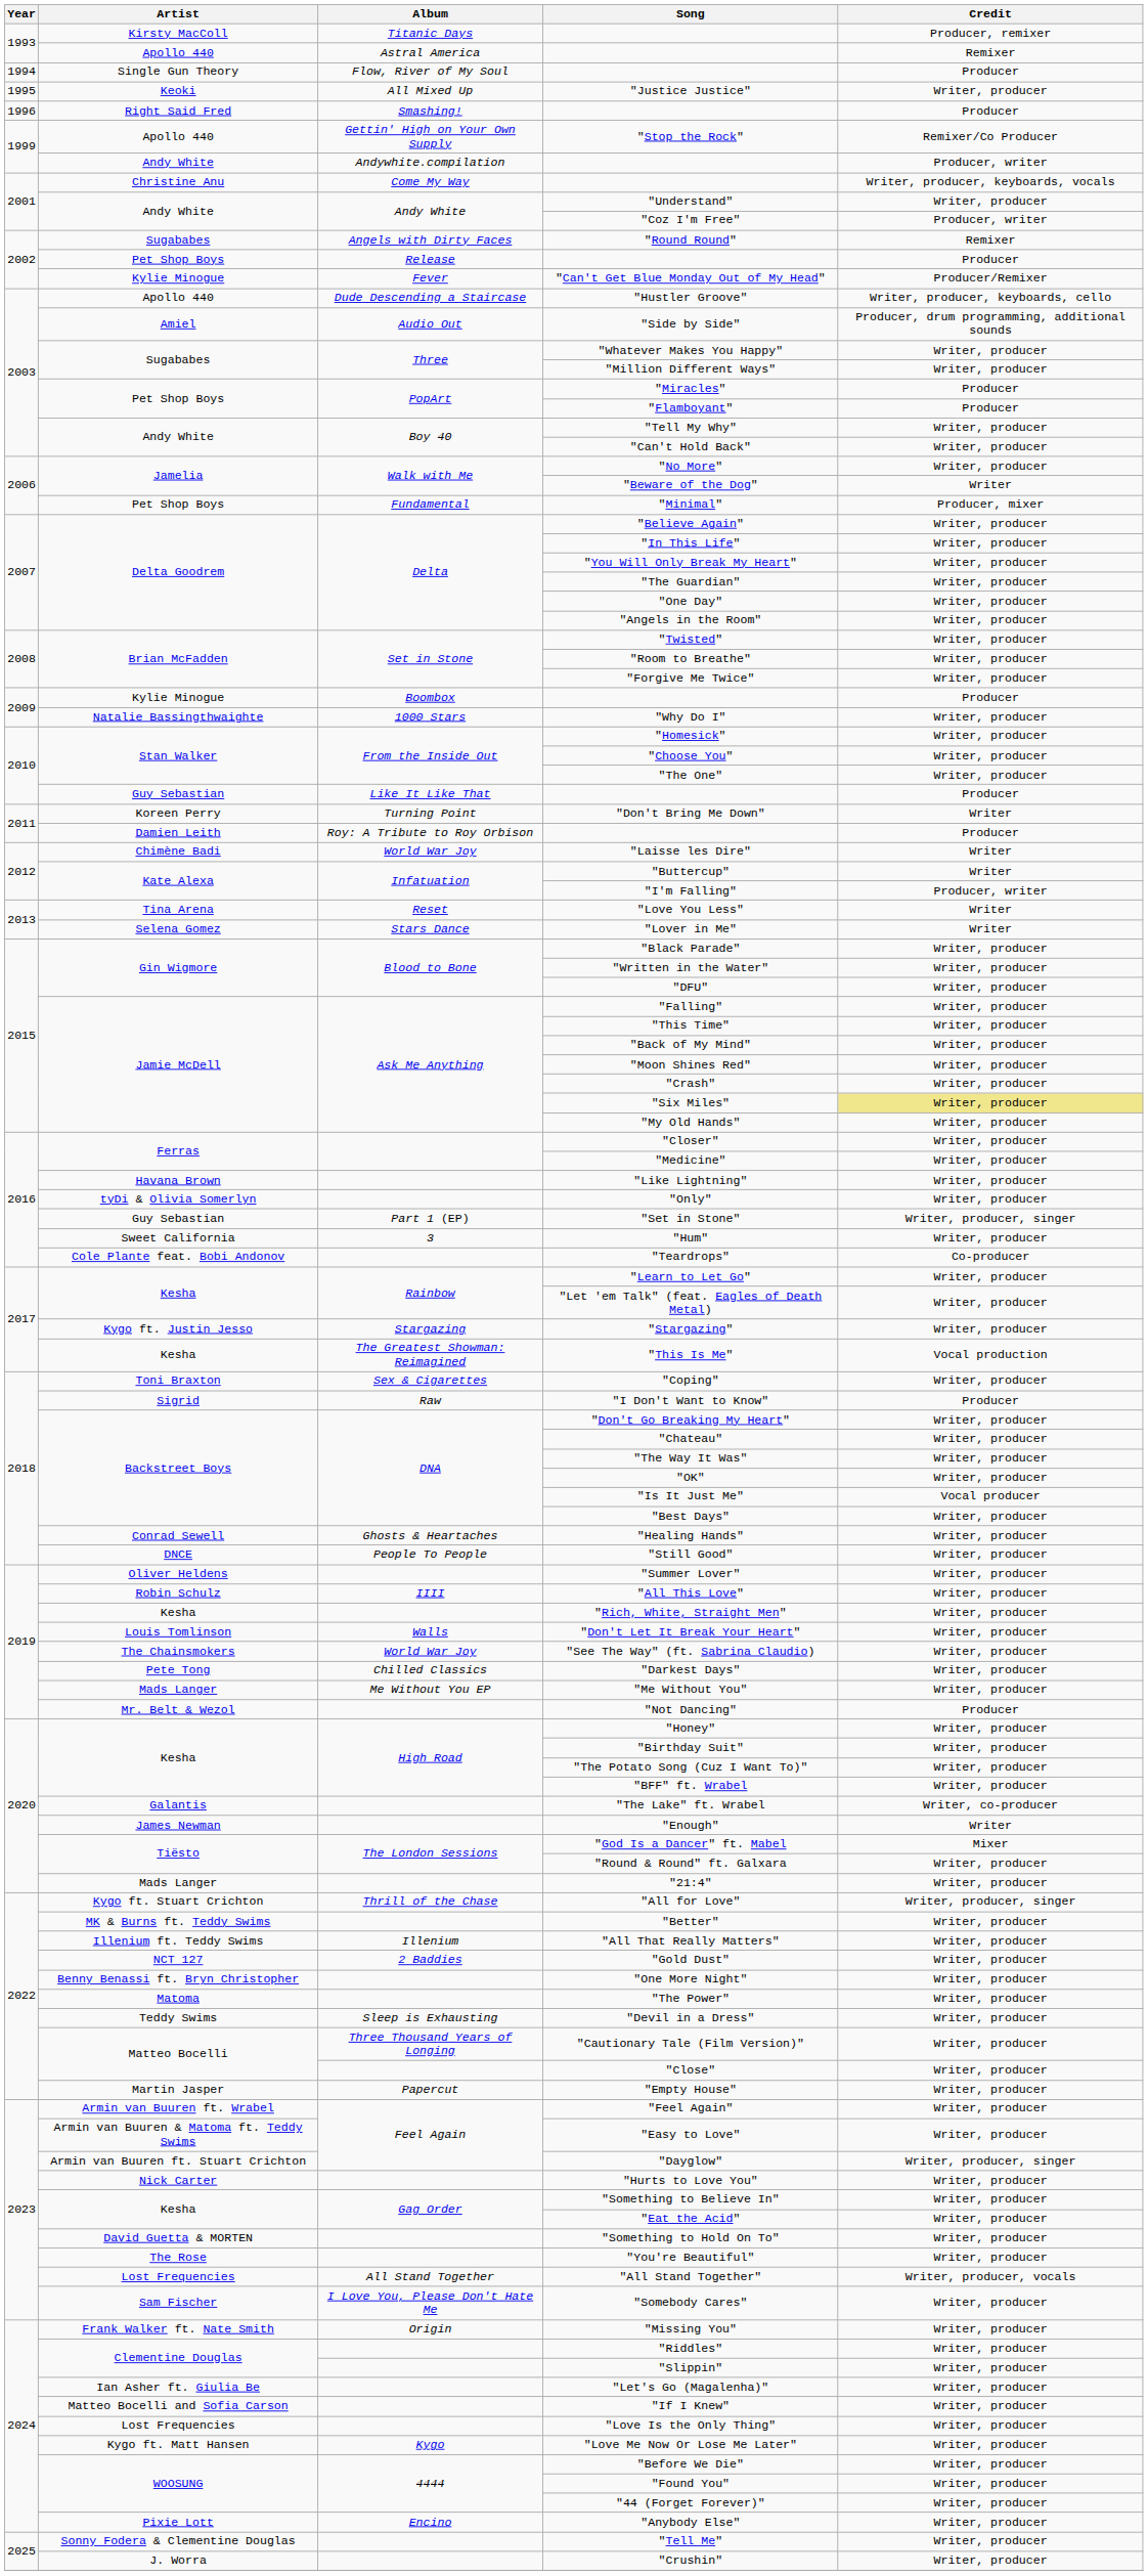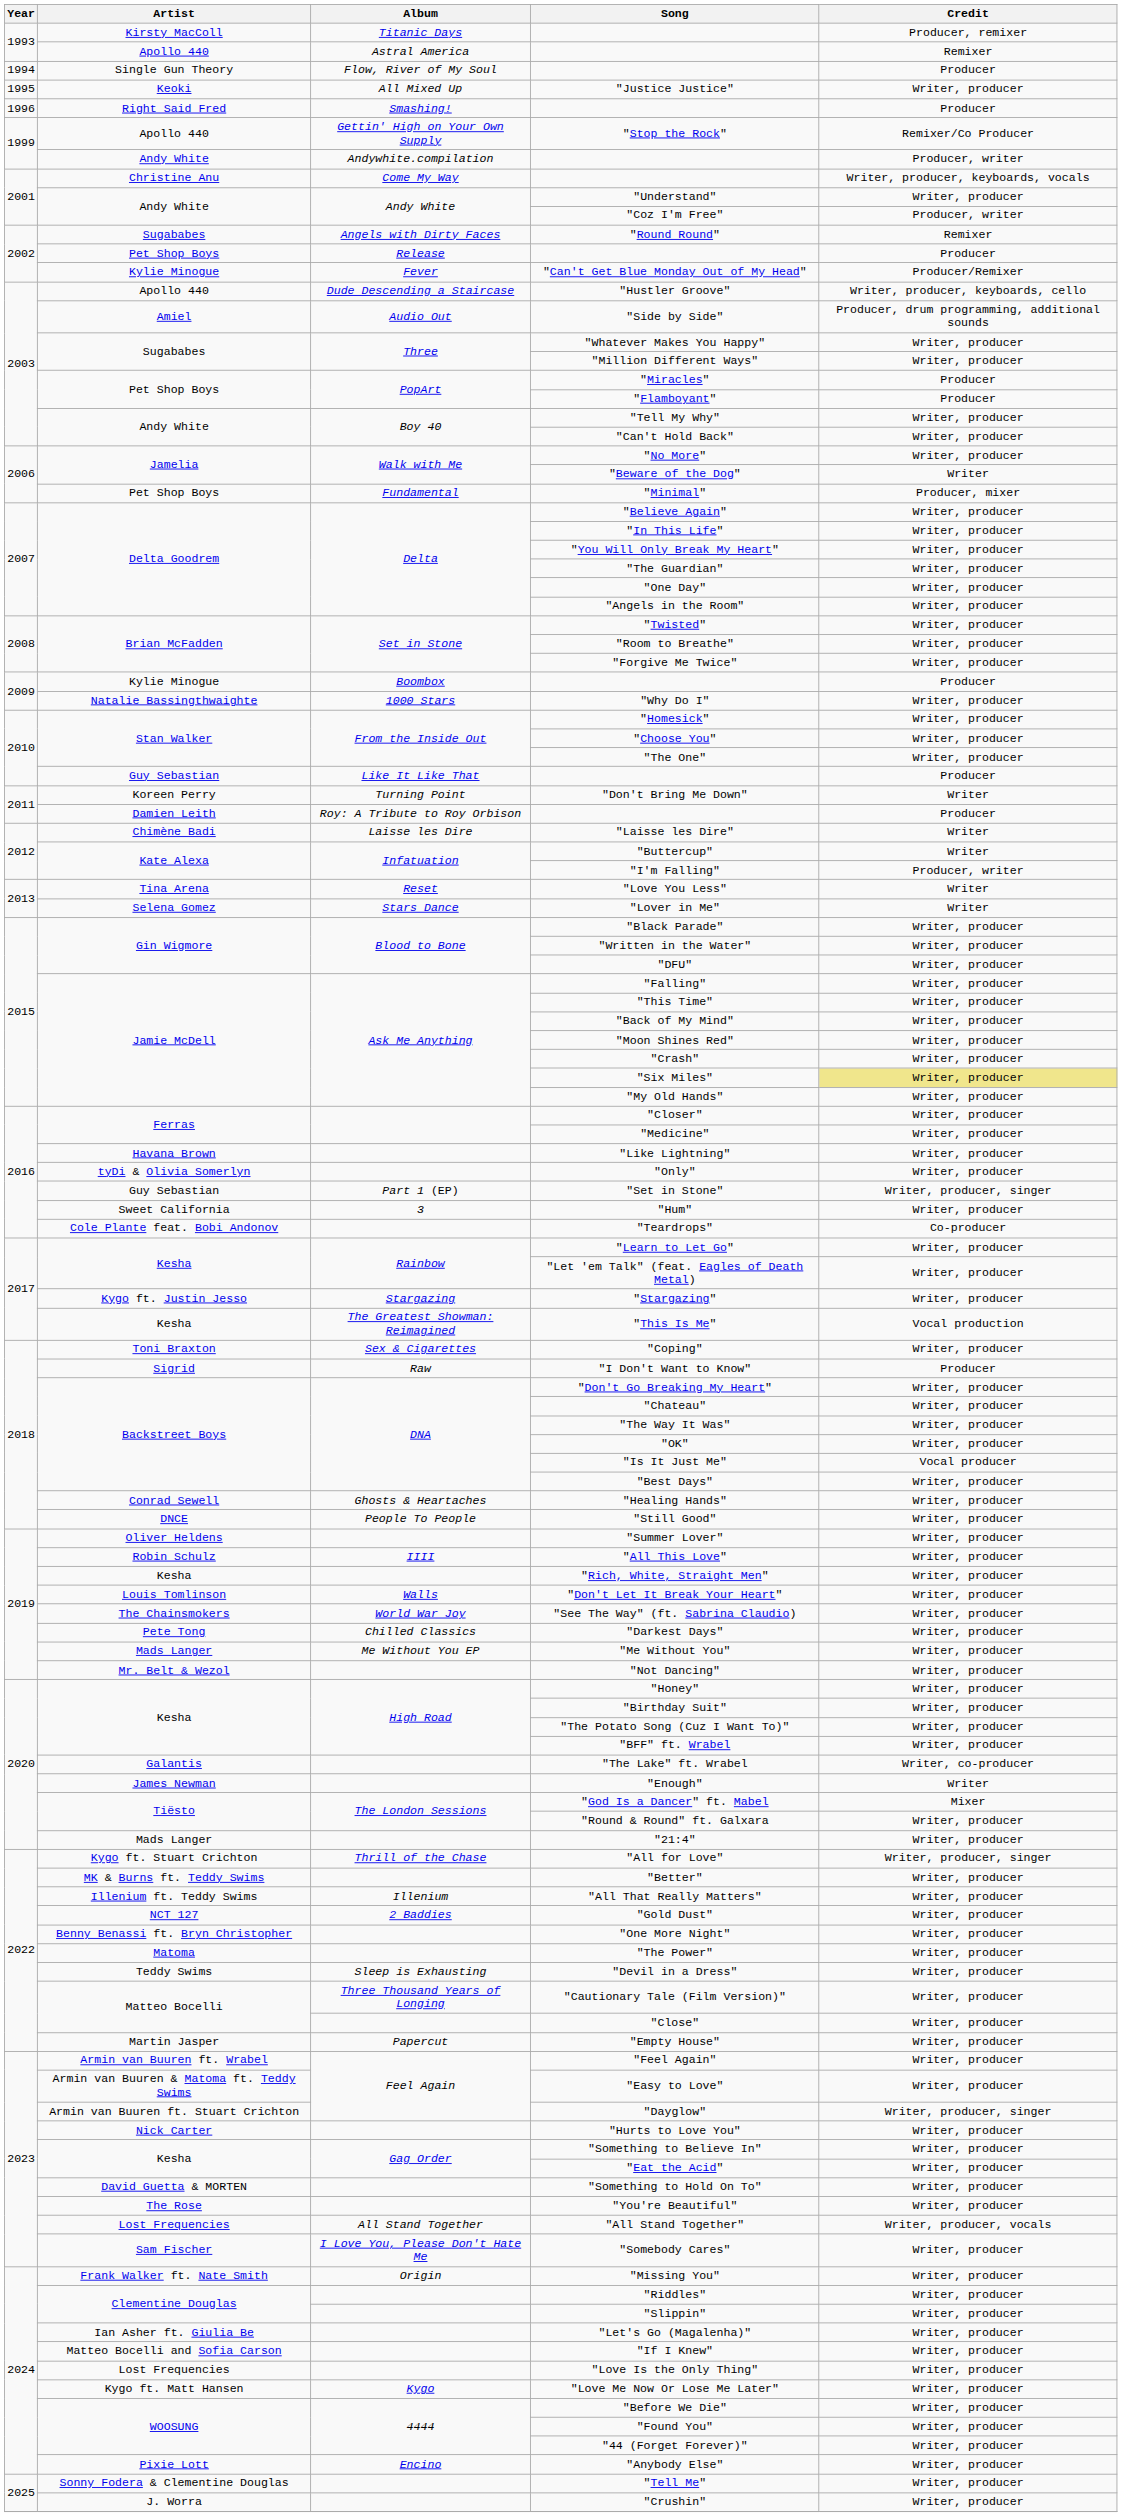"Laisse les Dire" | Album: World War Joy -> Laisse les Dire
"Not Dancing" | Credit: Producer -> Writer, producer
